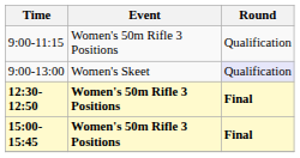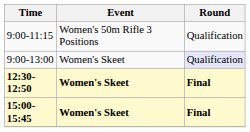12:30-12:50 | Event: Women's 50m Rifle 3 Positions -> Women's Skeet
15:00-15:45 | Event: Women's 50m Rifle 3 Positions -> Women's Skeet
